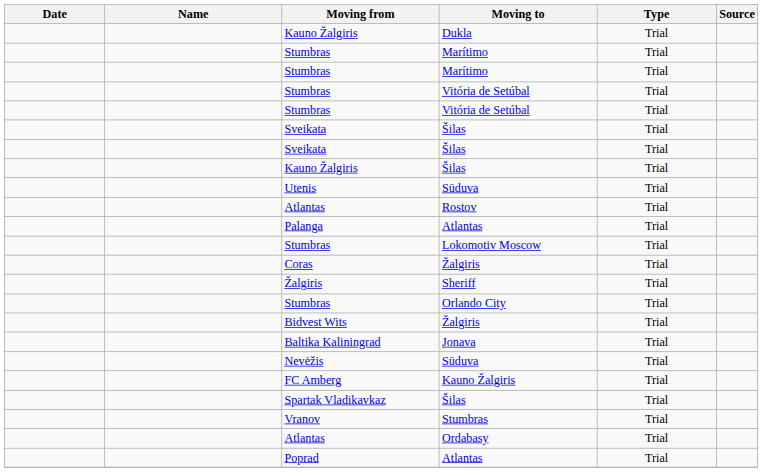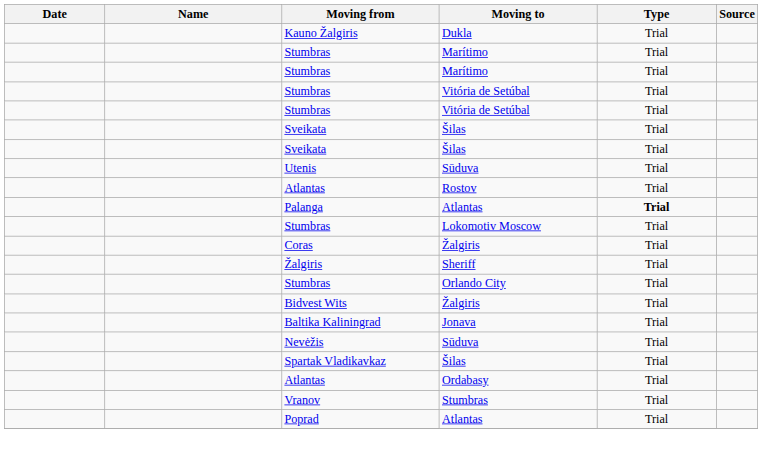- row: Kauno Žalgiris | Šilas | Trial
Palanga | Type: normal -> bold
- row: FC Amberg | Kauno Žalgiris | Trial
rows swapped: Vranov <-> Atlantas / Ordabasy
